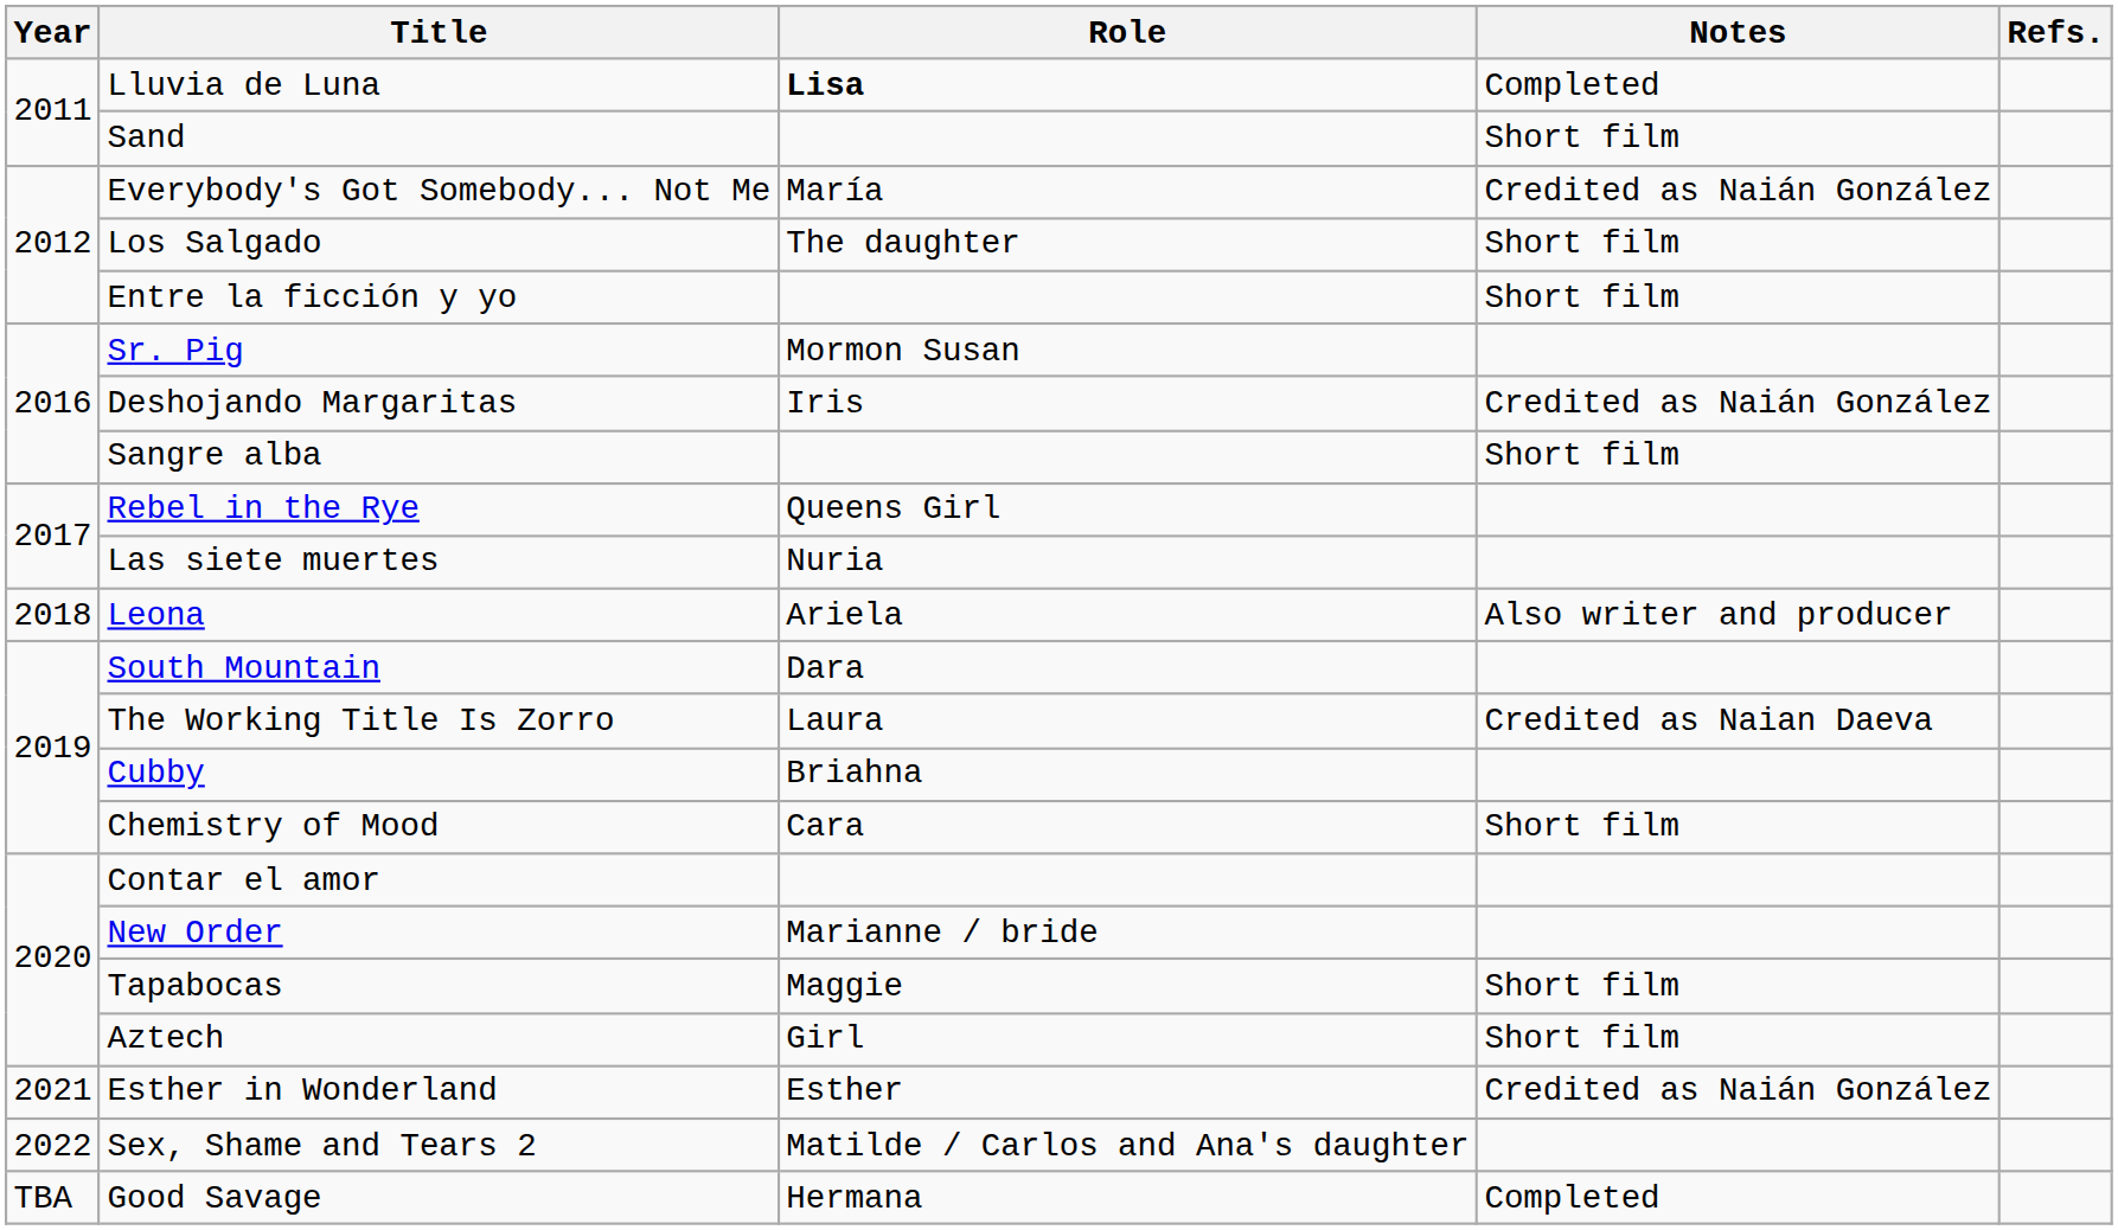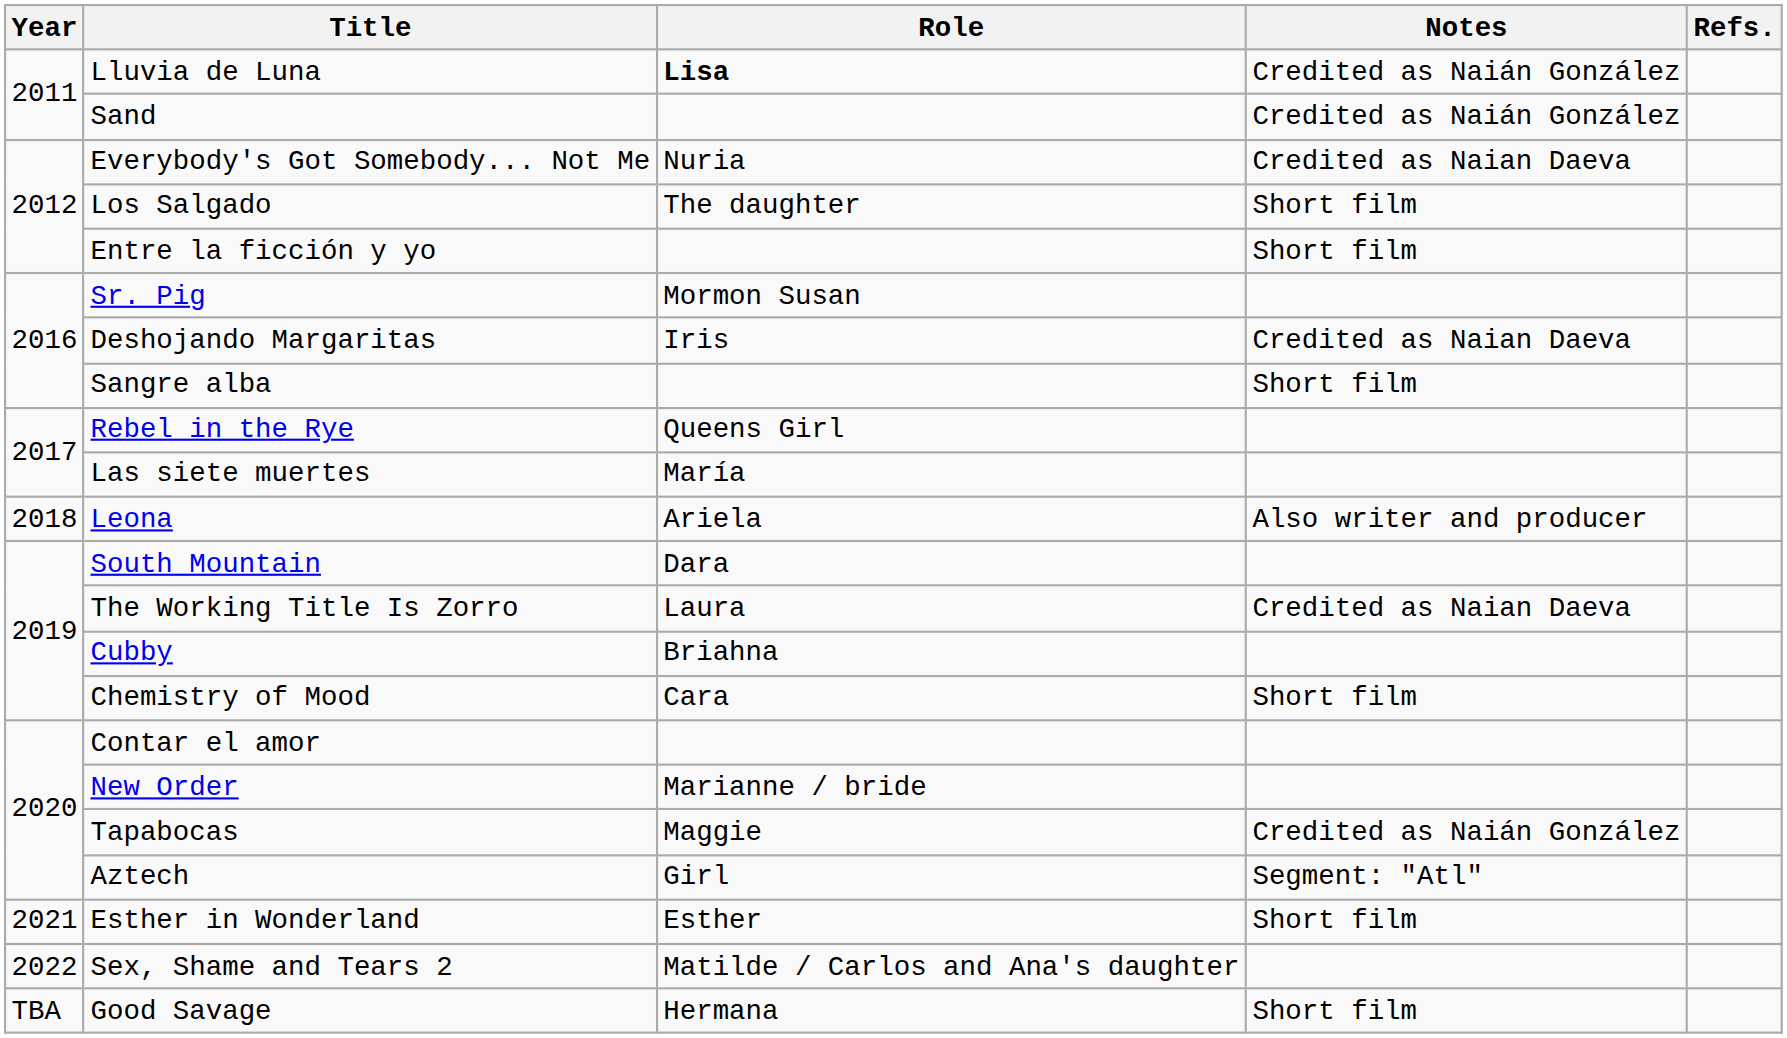Lluvia de Luna | Notes: Completed -> Credited as Naián González
Sand | Notes: Short film -> Credited as Naián González
Everybody's Got Somebody... Not Me | Role: María -> Nuria
Everybody's Got Somebody... Not Me | Notes: Credited as Naián González -> Credited as Naian Daeva
Deshojando Margaritas | Notes: Credited as Naián González -> Credited as Naian Daeva
Las siete muertes | Role: Nuria -> María
Tapabocas | Notes: Short film -> Credited as Naián González
Aztech | Notes: Short film -> Segment: "Atl"
Esther in Wonderland | Notes: Credited as Naián González -> Short film
Good Savage | Notes: Completed -> Short film
